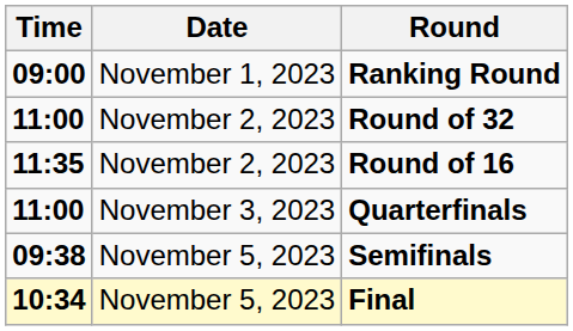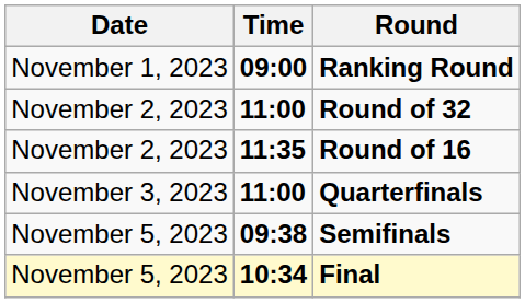columns swapped: Date <-> Time
